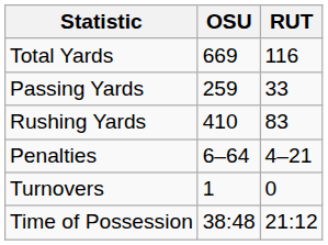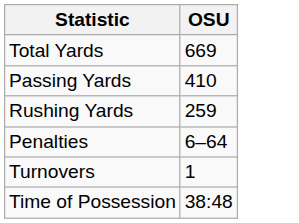- column: RUT | 116 | 33 | 83 | 4–21 | 0 | 21:12
Passing Yards | OSU: 259 -> 410
Rushing Yards | OSU: 410 -> 259
